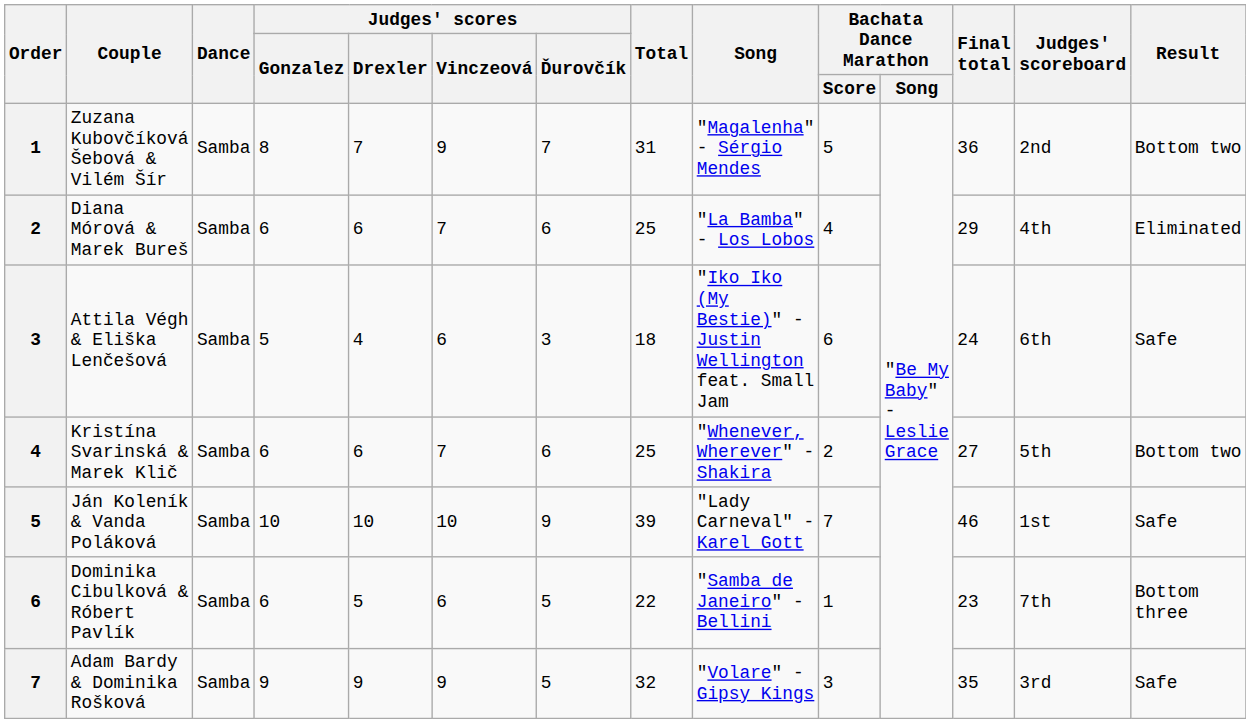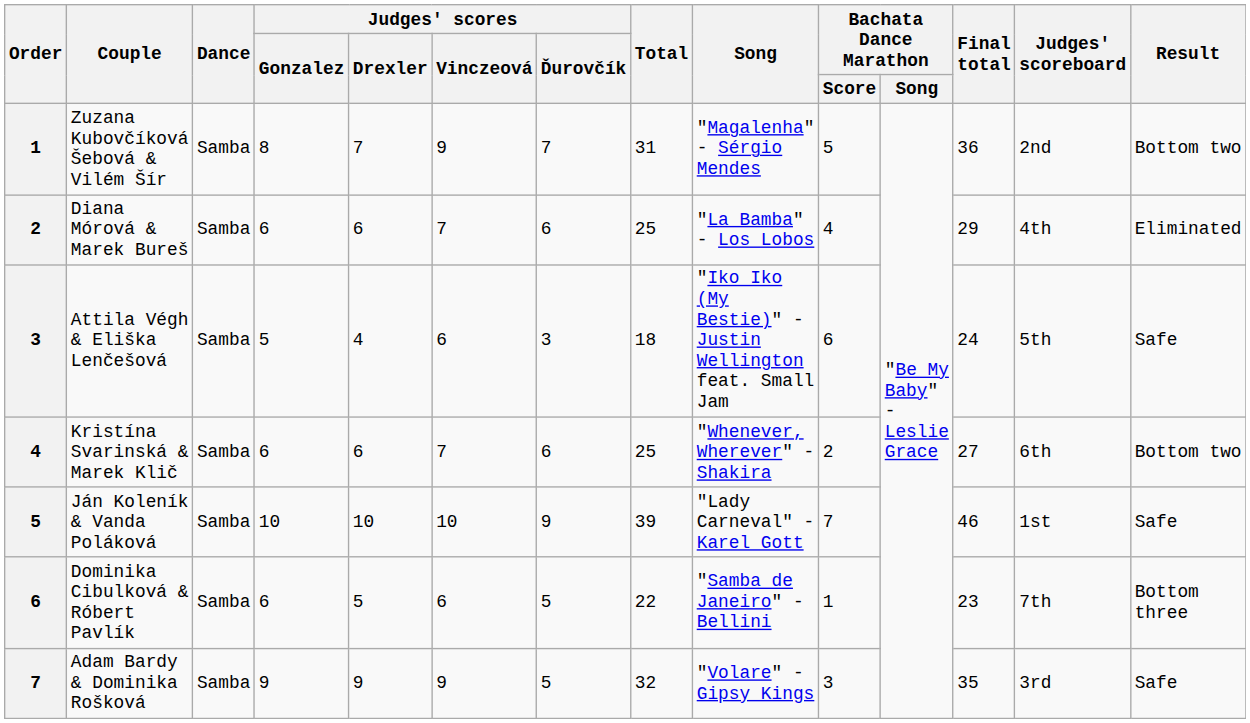Attila Végh & Eliška Lenčešová | Judges' scoreboard: 6th -> 5th
Kristína Svarinská & Marek Klič | Judges' scoreboard: 5th -> 6th
